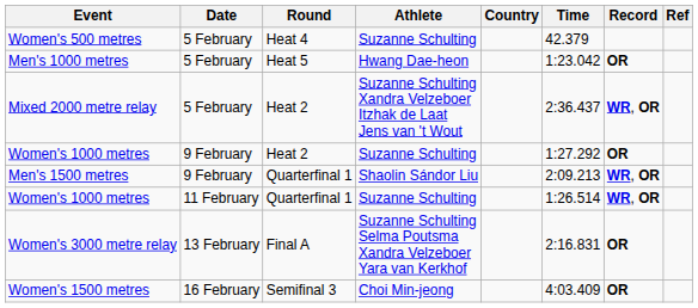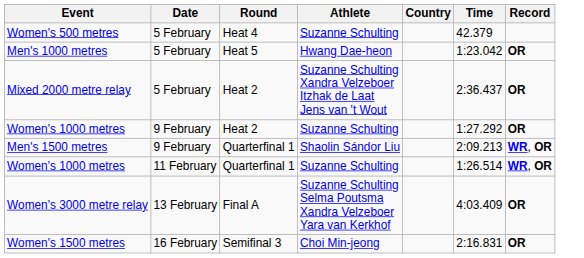- column: Ref
Mixed 2000 metre relay | Record: WR, OR -> OR
Women's 3000 metre relay | Time: 2:16.831 -> 4:03.409
Women's 1500 metres | Time: 4:03.409 -> 2:16.831
